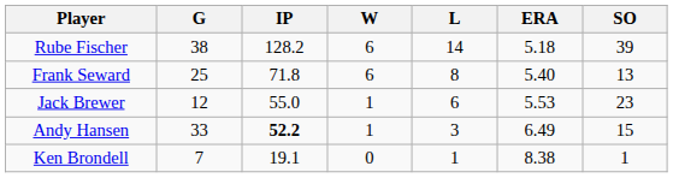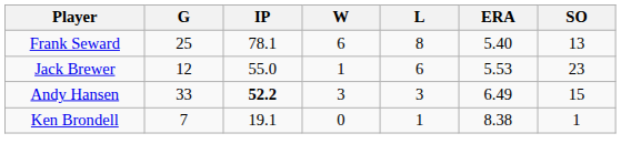- row: Rube Fischer | 38 | 128.2 | 6 | 14 | 5.18 | 39
Frank Seward | IP: 71.8 -> 78.1
Andy Hansen | W: 1 -> 3
